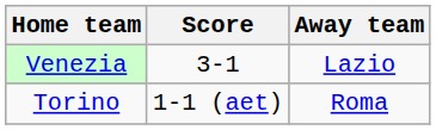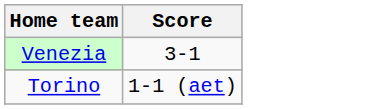- column: Away team | Lazio | Roma
